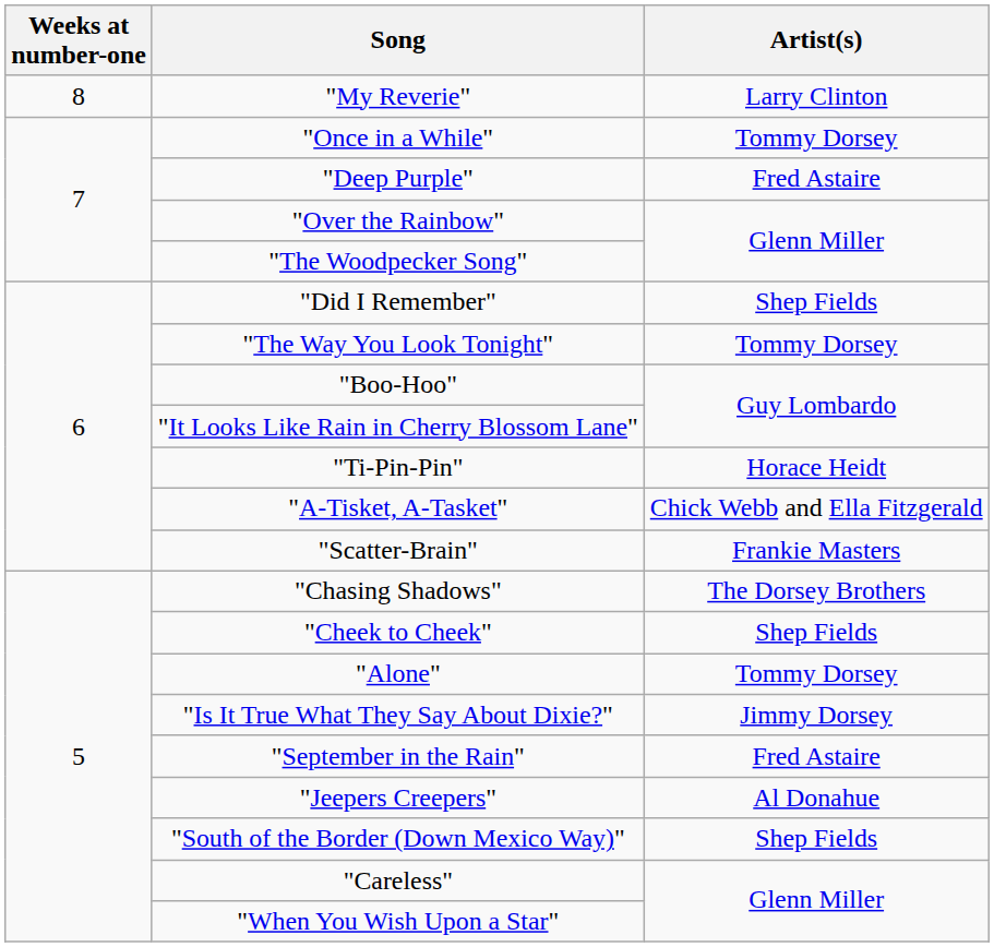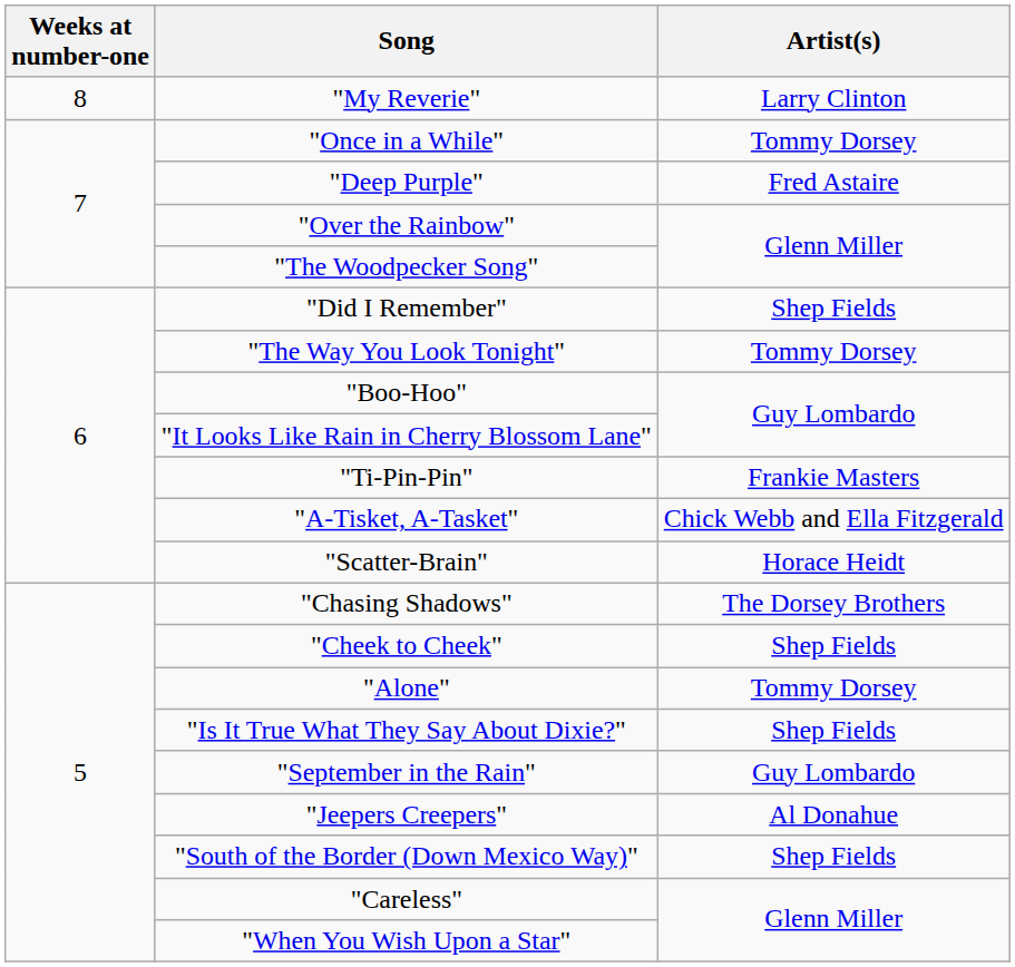"Ti-Pin-Pin" | Artist(s): Horace Heidt -> Frankie Masters
"Scatter-Brain" | Artist(s): Frankie Masters -> Horace Heidt
"Is It True What They Say About Dixie?" | Artist(s): Jimmy Dorsey -> Shep Fields
"September in the Rain" | Artist(s): Fred Astaire -> Guy Lombardo
